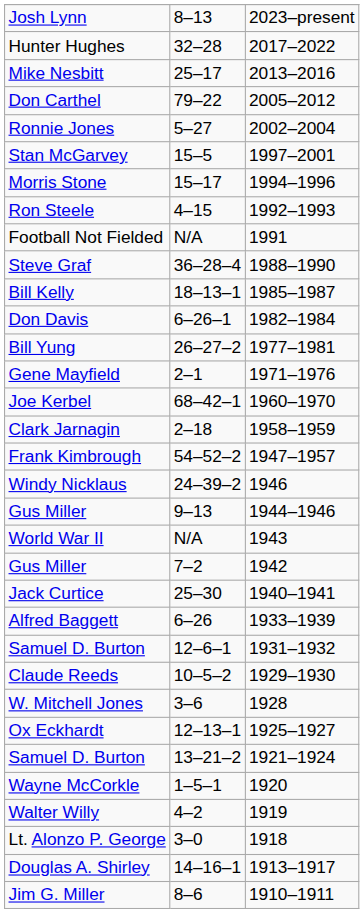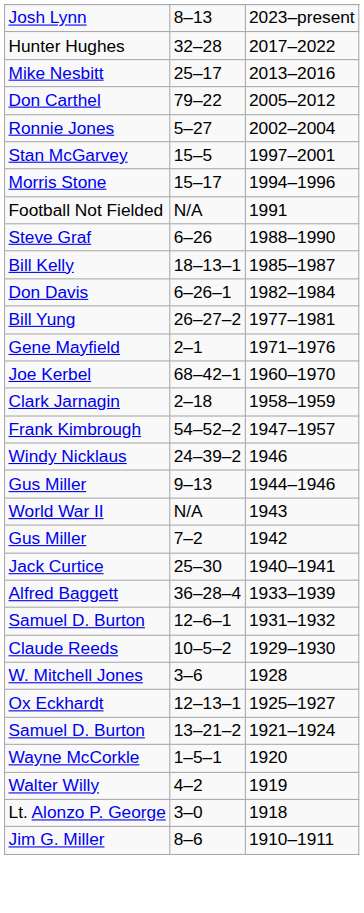- row: Ron Steele | 4–15 | 1992–1993
Steve Graf | column 2: 36–28–4 -> 6–26
Alfred Baggett | column 2: 6–26 -> 36–28–4
- row: Douglas A. Shirley | 14–16–1 | 1913–1917
